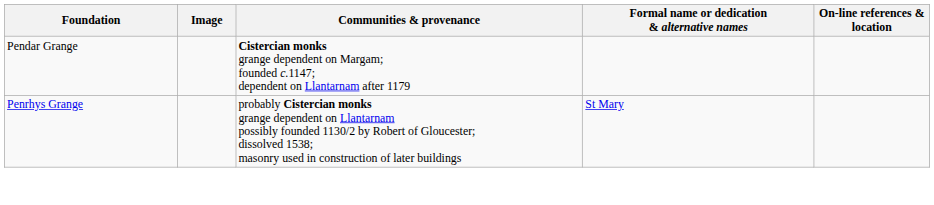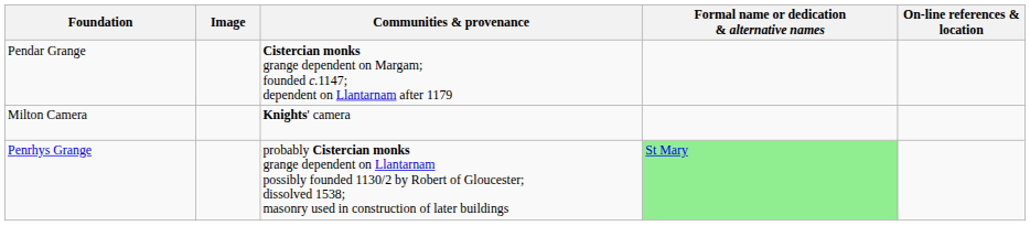+ row: Milton Camera | Knights' camera
Penrhys Grange | Formal name or dedication & alternative names: no background -> lightgreen background
